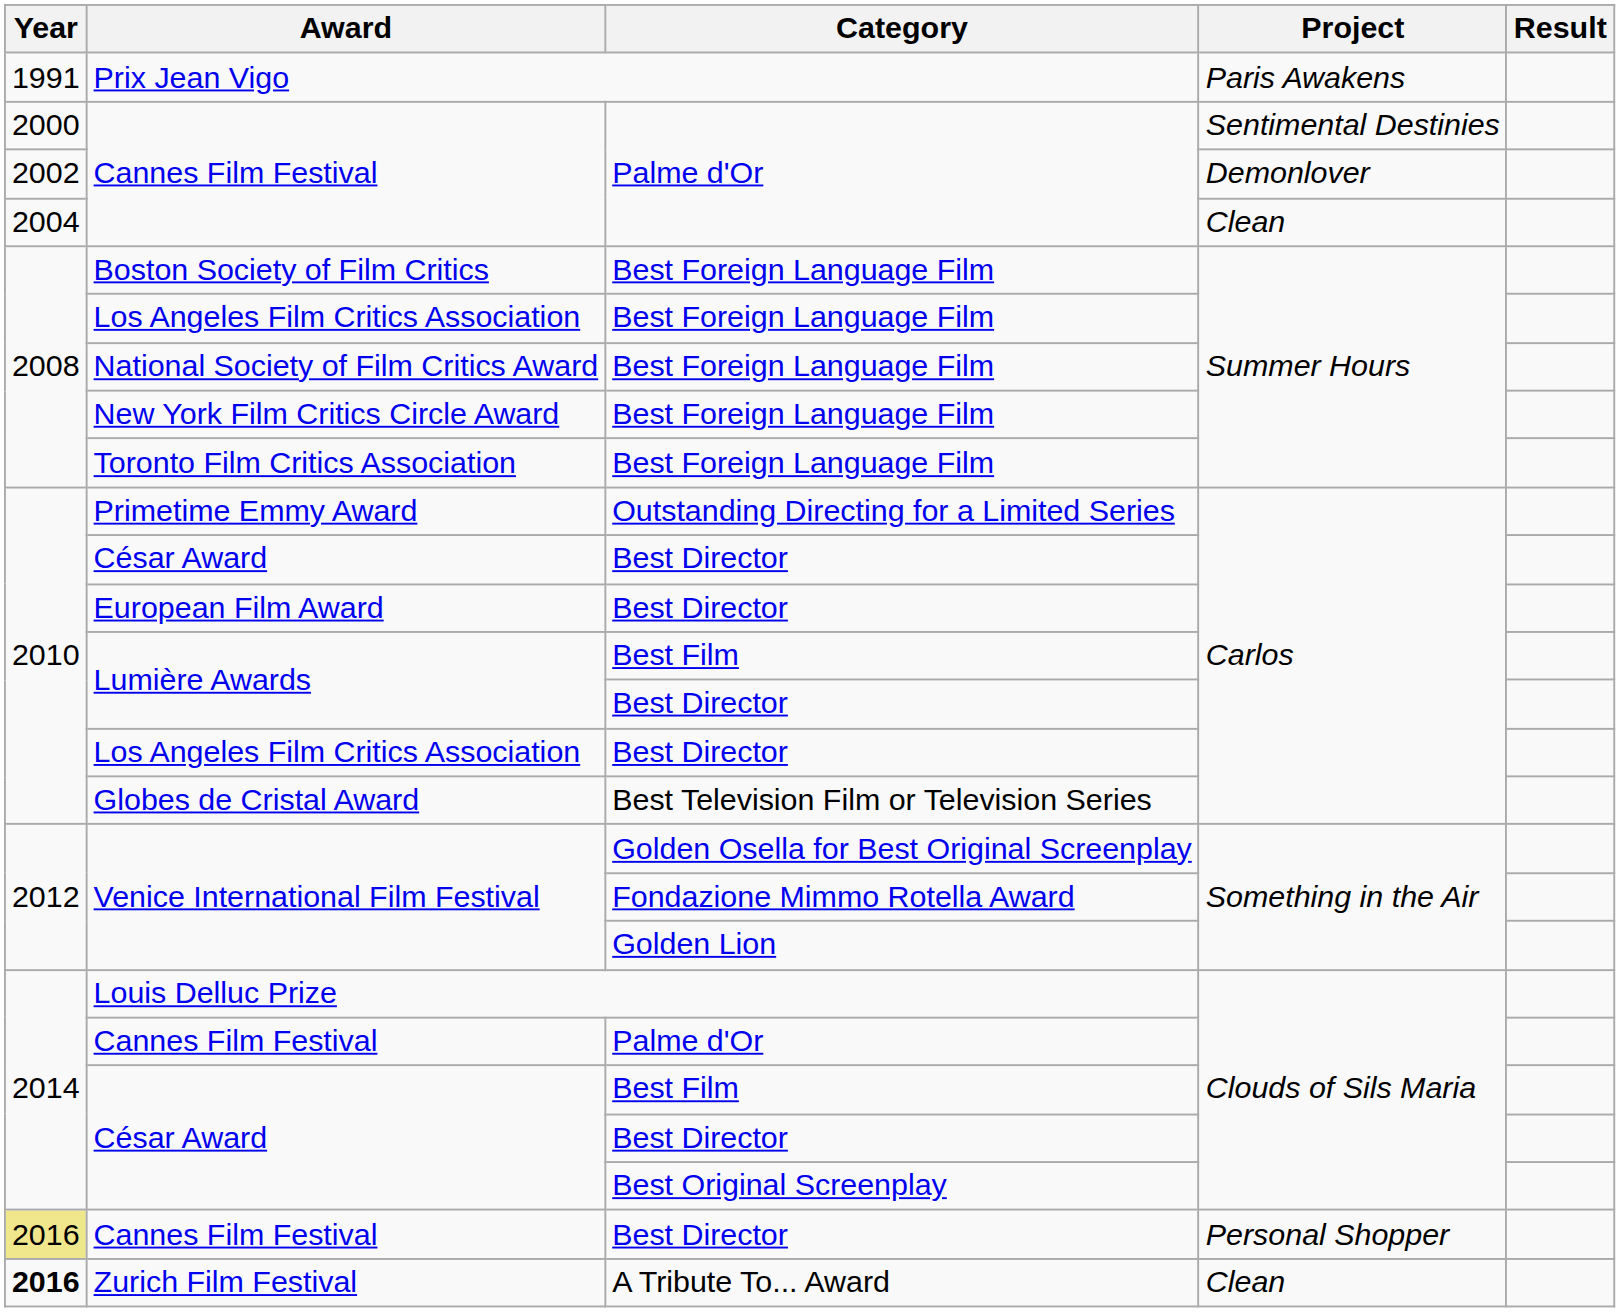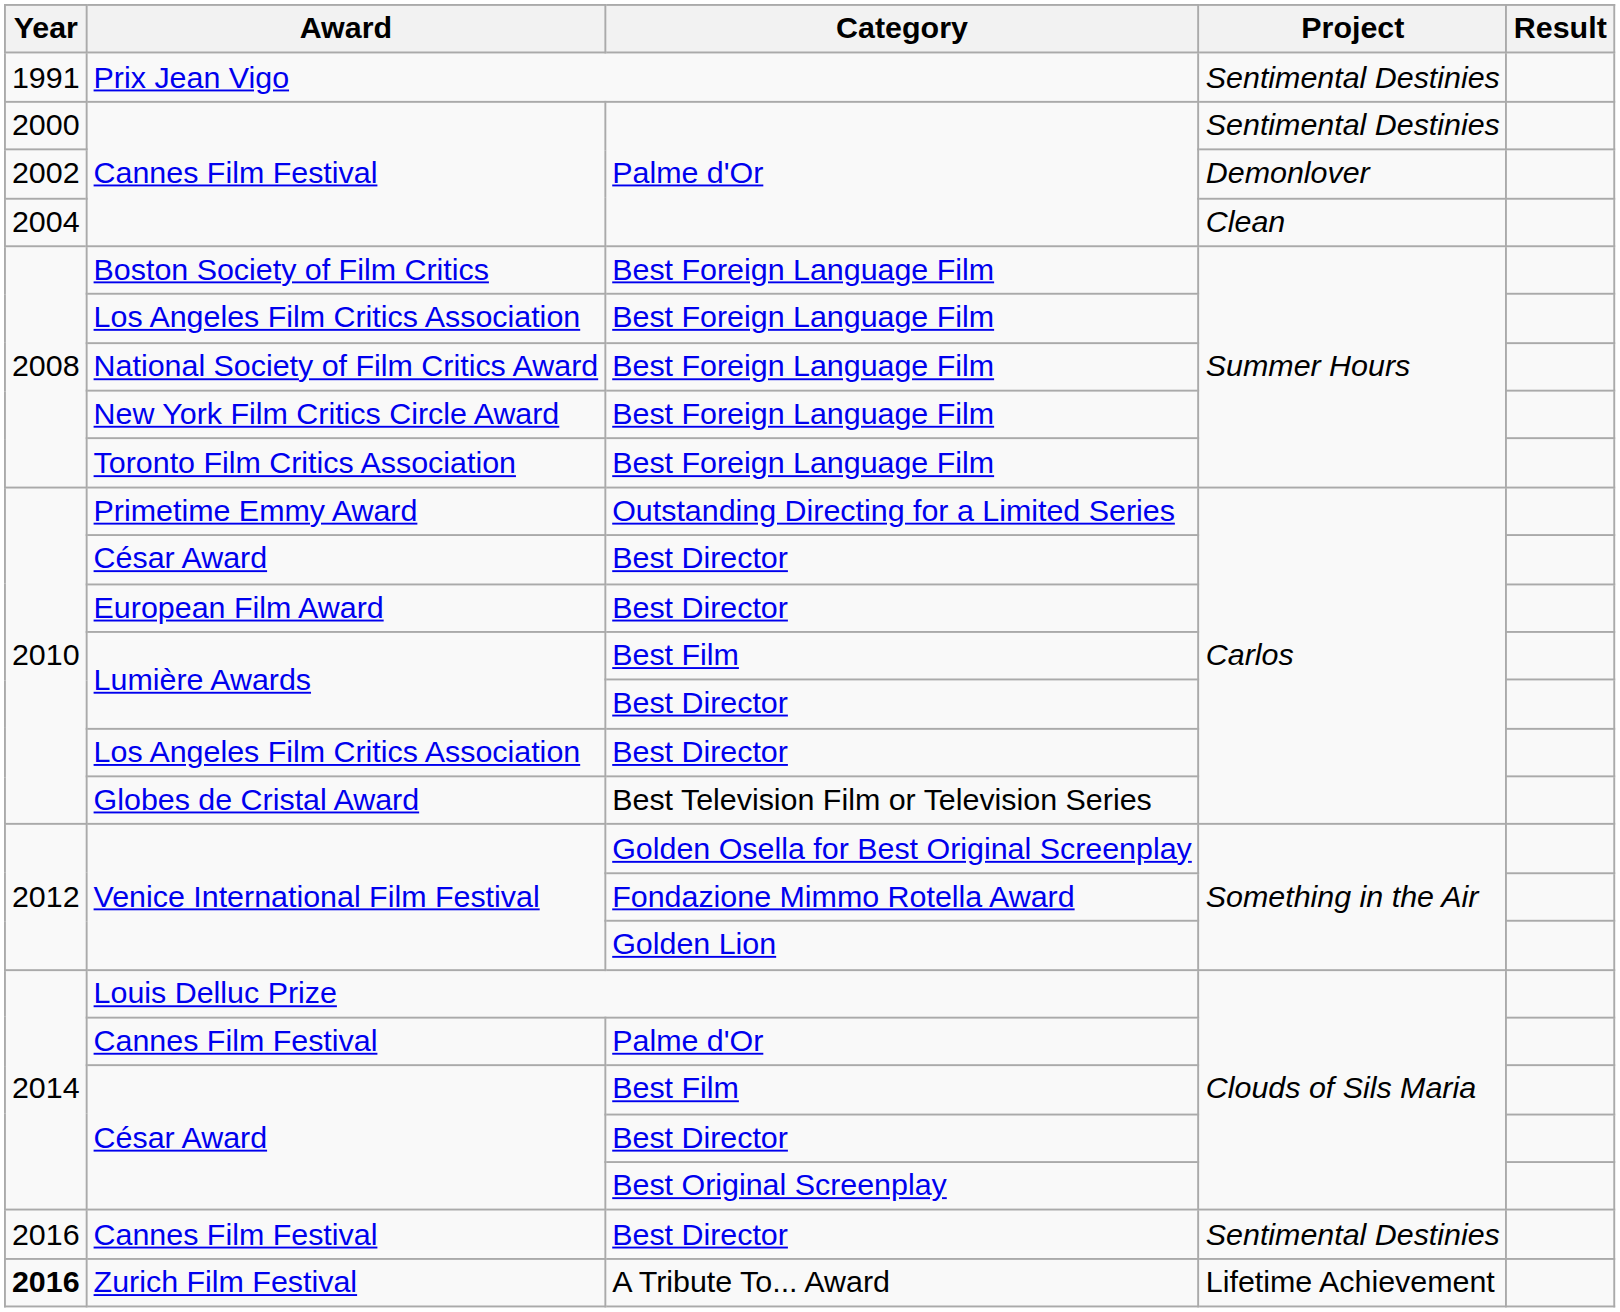Prix Jean Vigo | Project: Paris Awakens -> Sentimental Destinies
Cannes Film Festival / Best Director | Year: khaki background -> no background
Cannes Film Festival / Best Director | Project: Personal Shopper -> Sentimental Destinies
Zurich Film Festival | Project: Clean -> Lifetime Achievement
